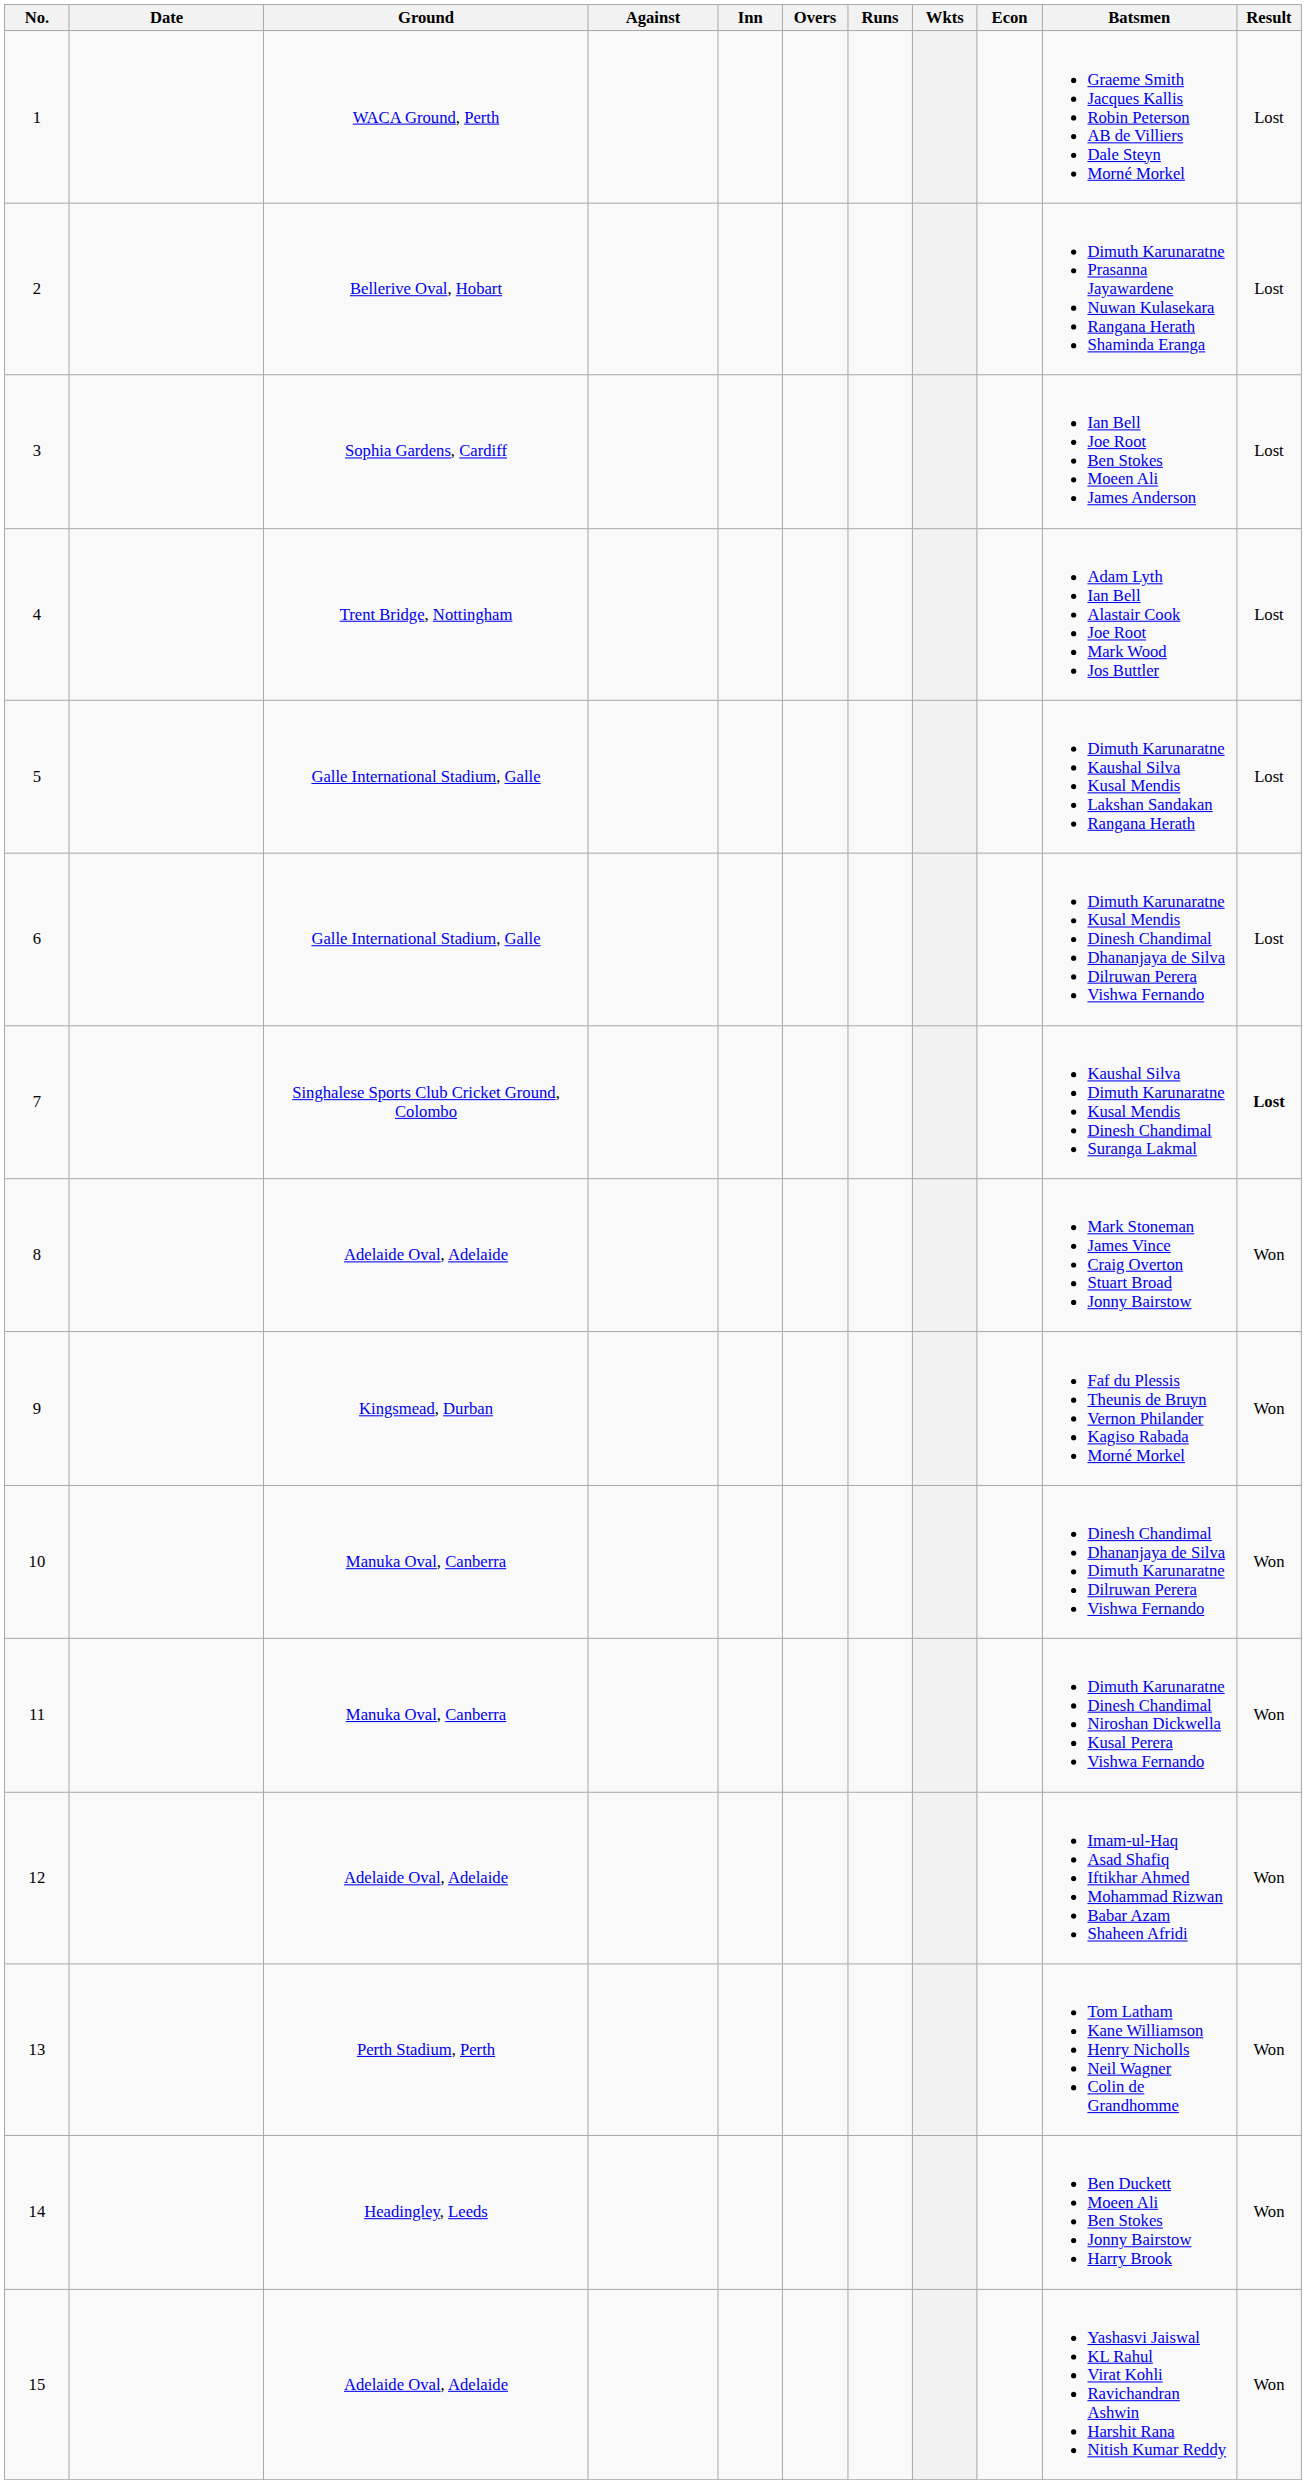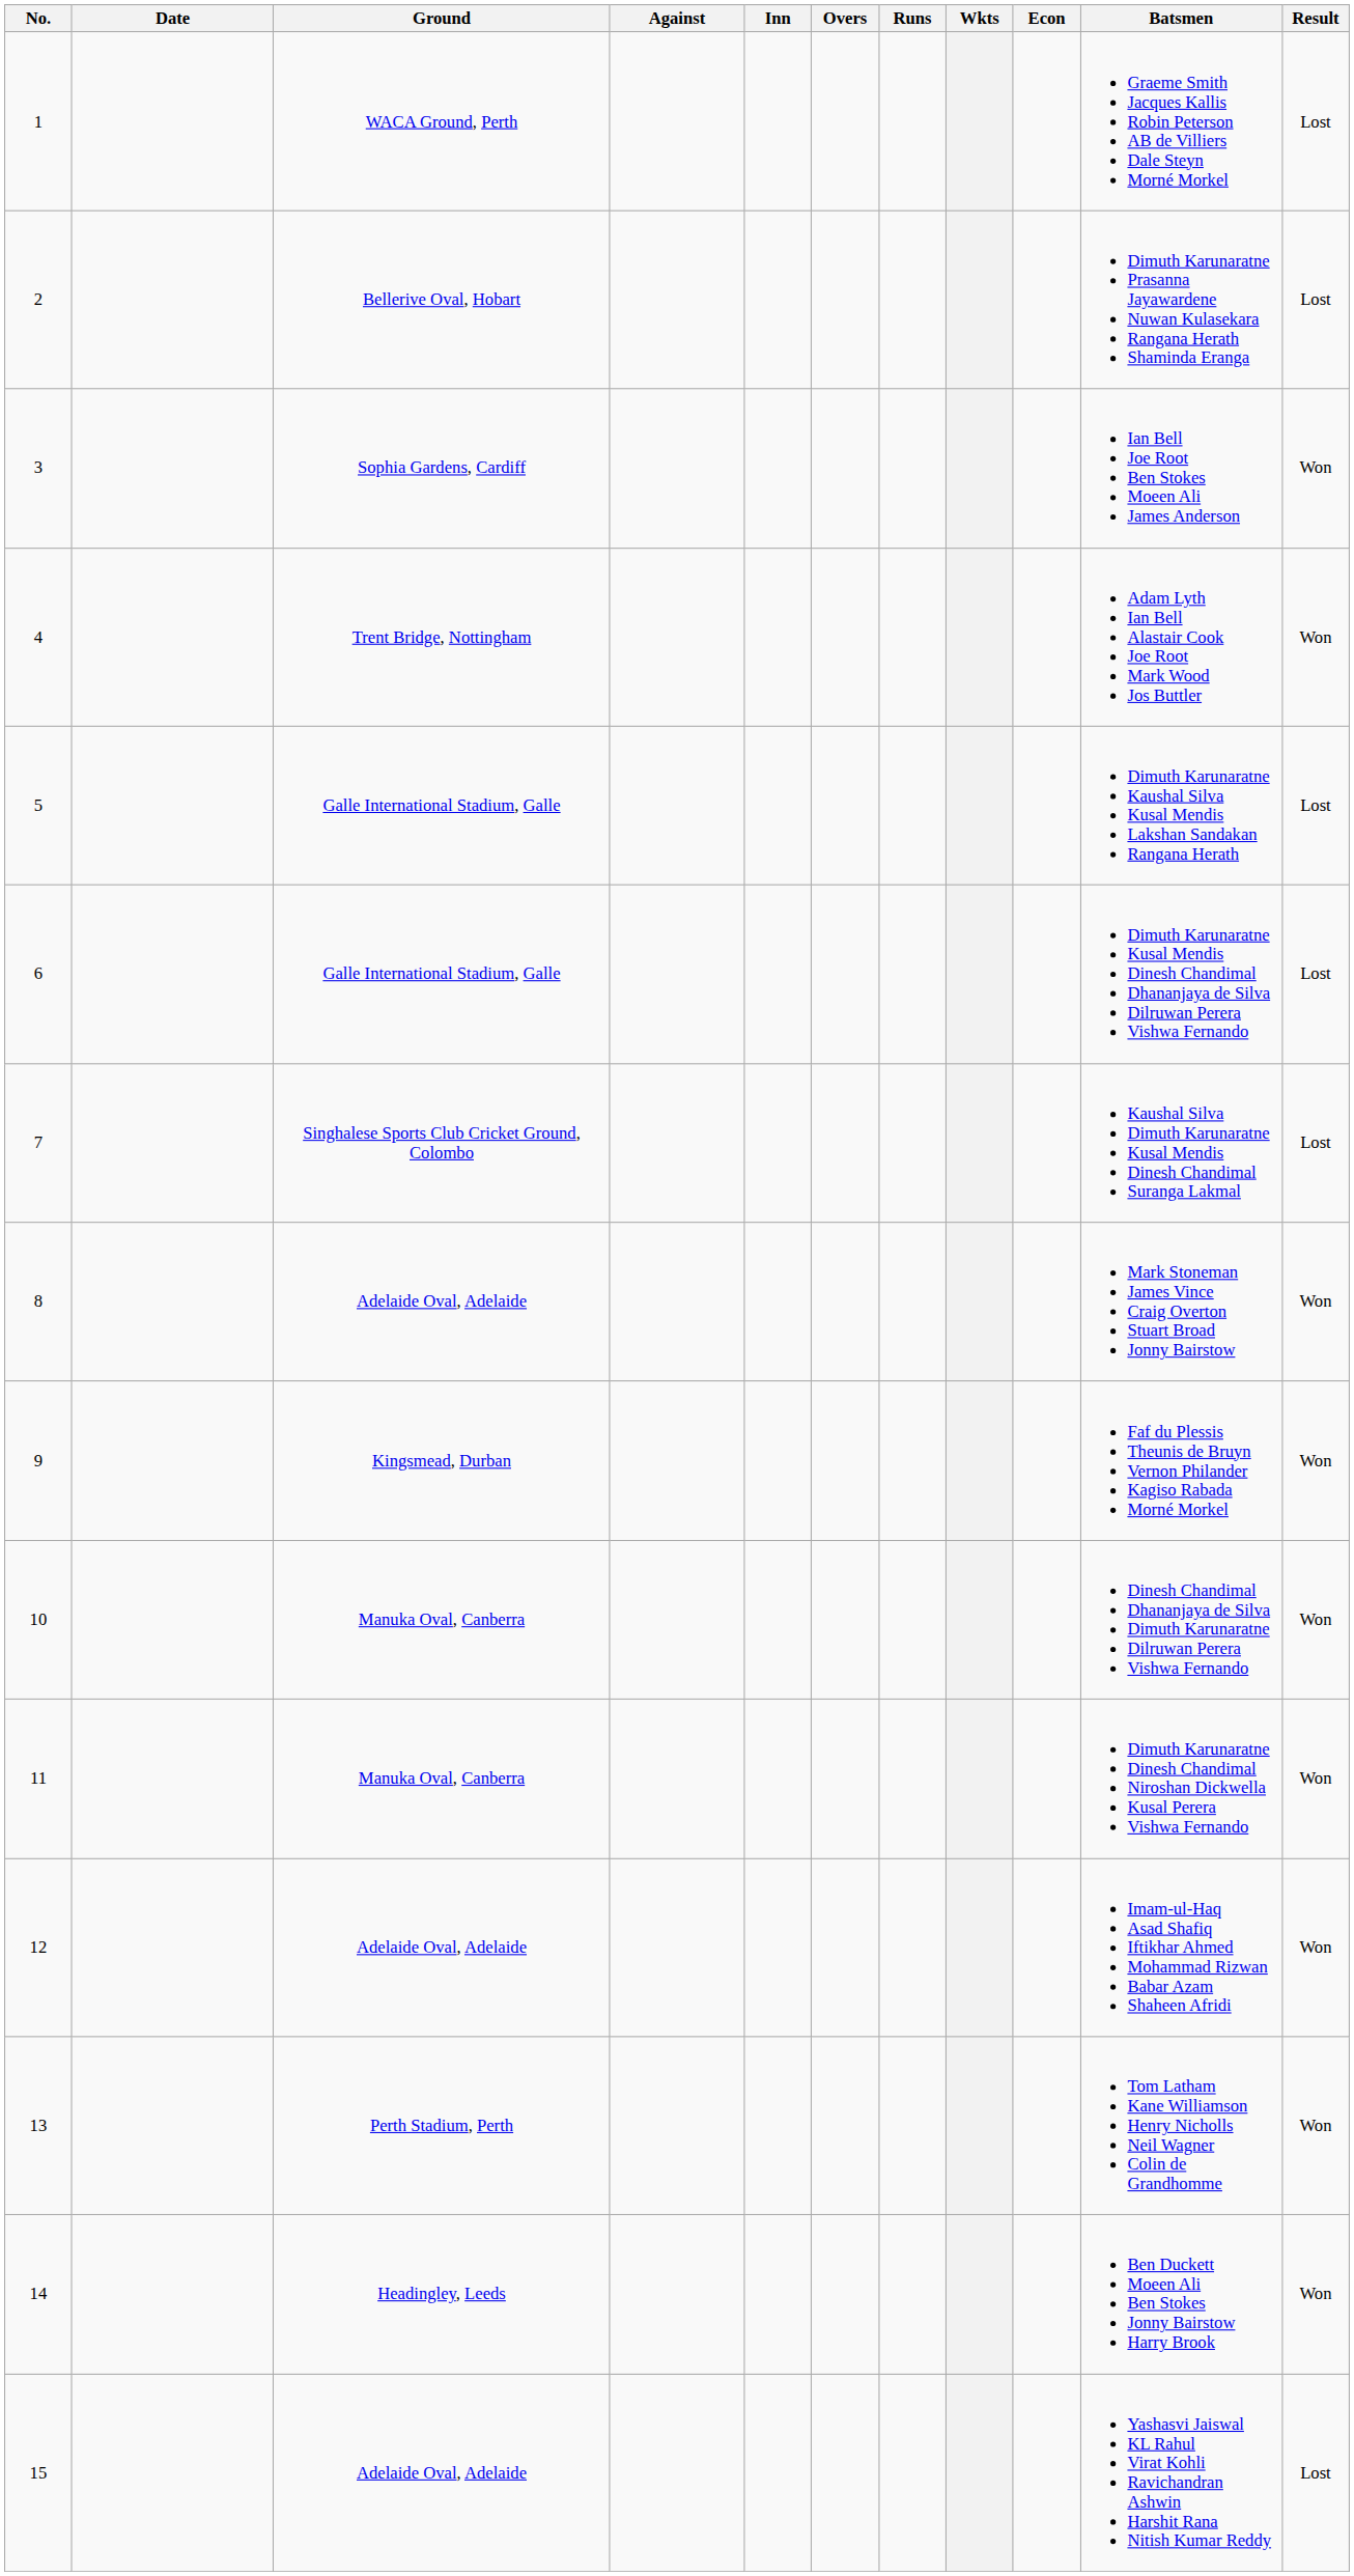3 | Result: Lost -> Won
4 | Result: Lost -> Won
7 | Result: bold -> normal
15 | Result: Won -> Lost
